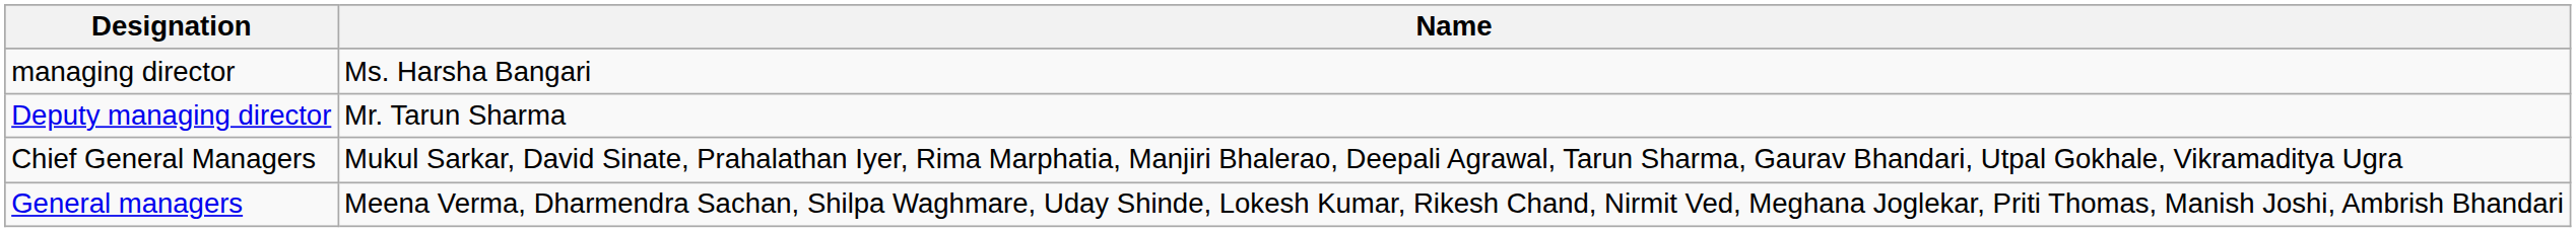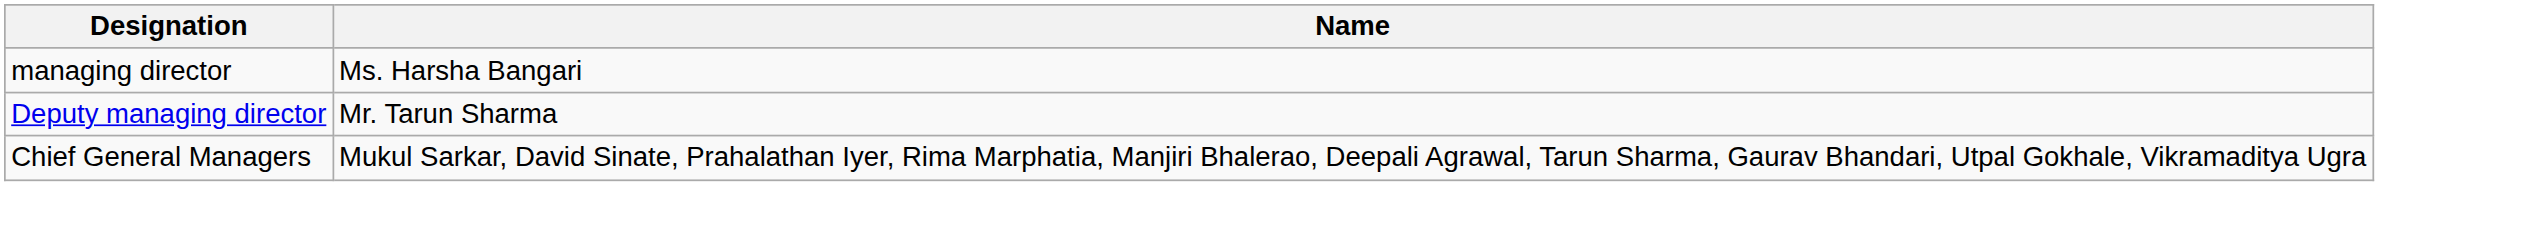- row: General managers | Meena Verma, Dharmendra Sachan, Shilpa Waghmare, Uday Shinde, Lokesh Kumar, Rikesh Chand, Nirmit Ved, Meghana Joglekar, Priti Thomas, Manish Joshi, Ambrish Bhandari
